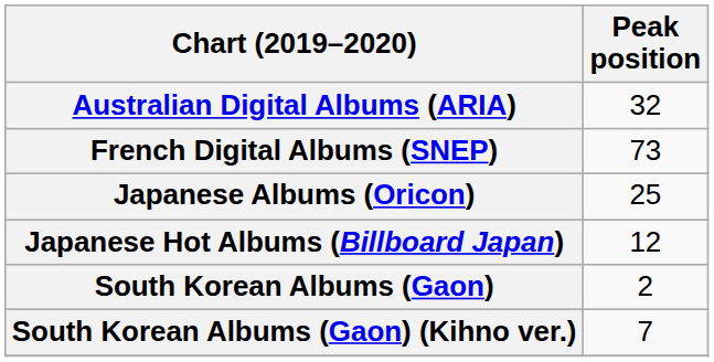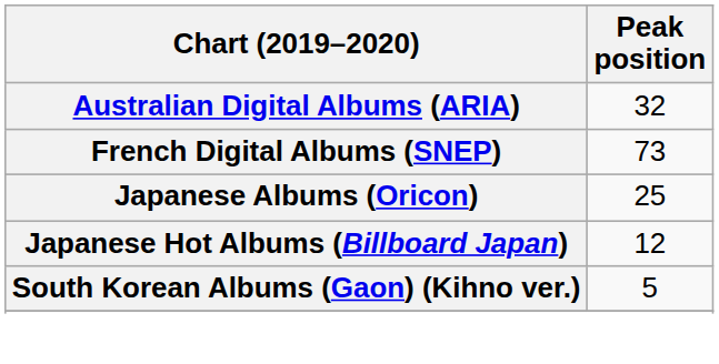- row: South Korean Albums (Gaon) | 2
South Korean Albums (Gaon) (Kihno ver.) | Peak position: 7 -> 5
